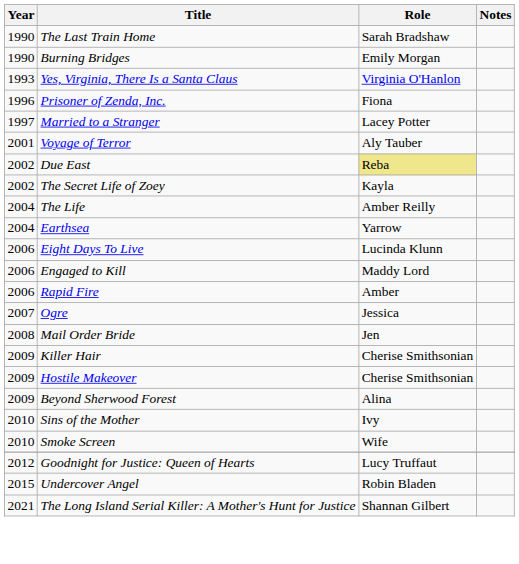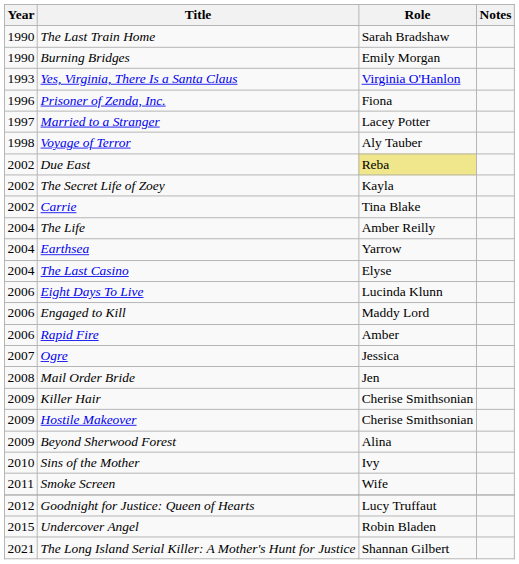Voyage of Terror | Year: 2001 -> 1998
+ row: 2002 | Carrie | Tina Blake
+ row: 2004 | The Last Casino | Elyse
Smoke Screen | Year: 2010 -> 2011
